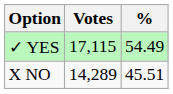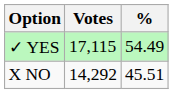X NO | Votes: 14,289 -> 14,292
